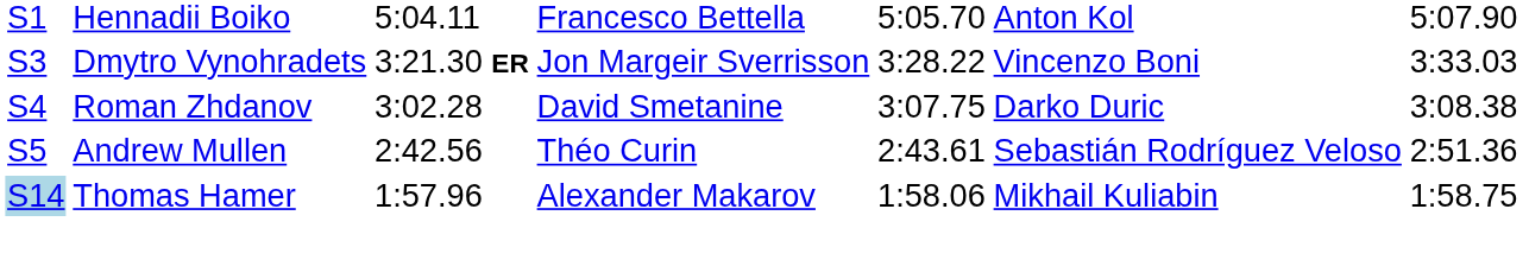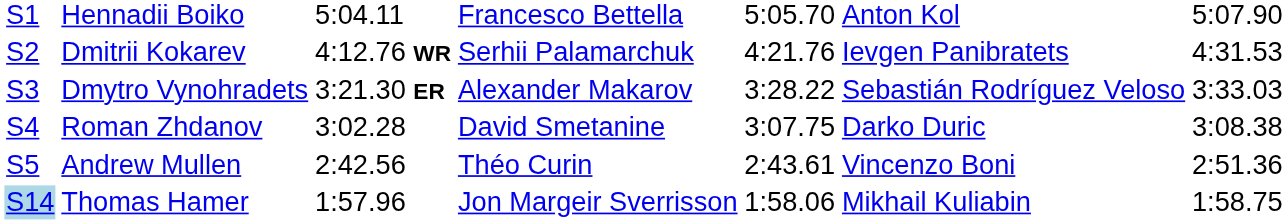+ row: S2 | Dmitrii Kokarev | 4:12.76 WR | Serhii Palamarchuk | 4:21.76 | Ievgen Panibratets | 4:31.53
Dmytro Vynohradets | column 4: Jon Margeir Sverrisson -> Alexander Makarov
Dmytro Vynohradets | column 6: Vincenzo Boni -> Sebastián Rodríguez Veloso
Andrew Mullen | column 6: Sebastián Rodríguez Veloso -> Vincenzo Boni
Thomas Hamer | column 4: Alexander Makarov -> Jon Margeir Sverrisson
